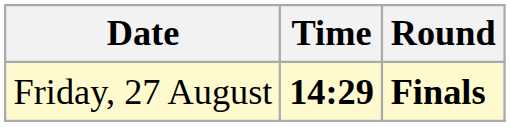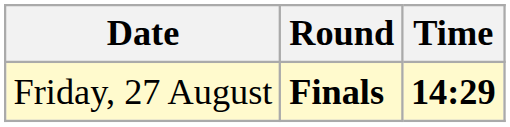columns swapped: Time <-> Round
